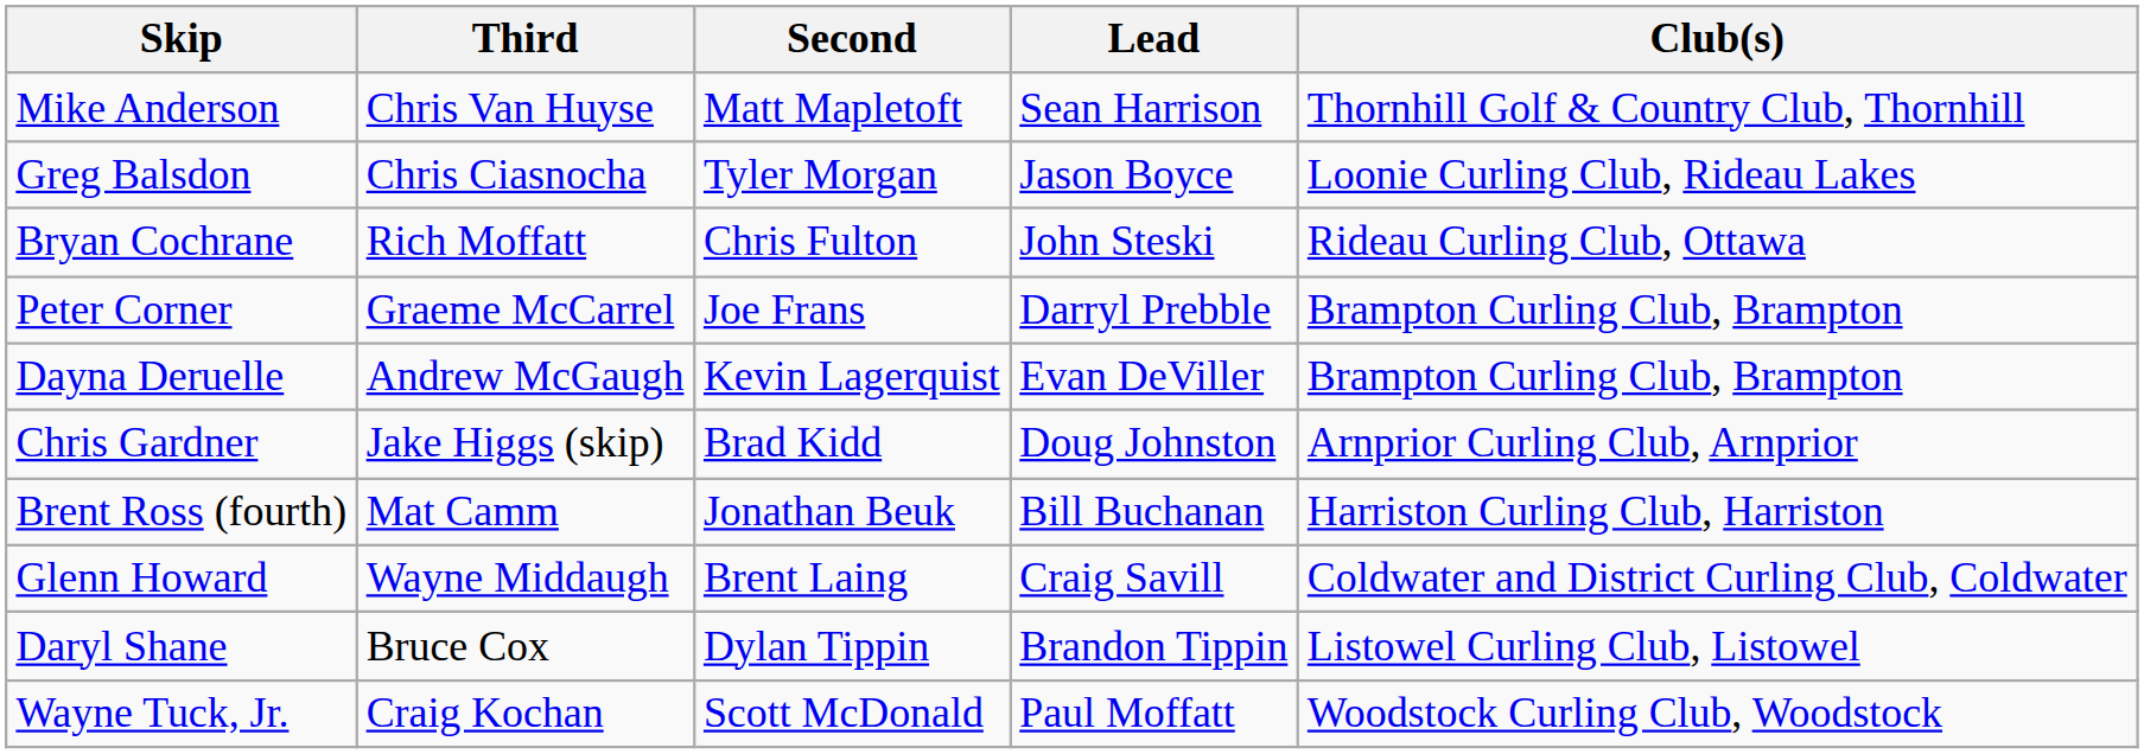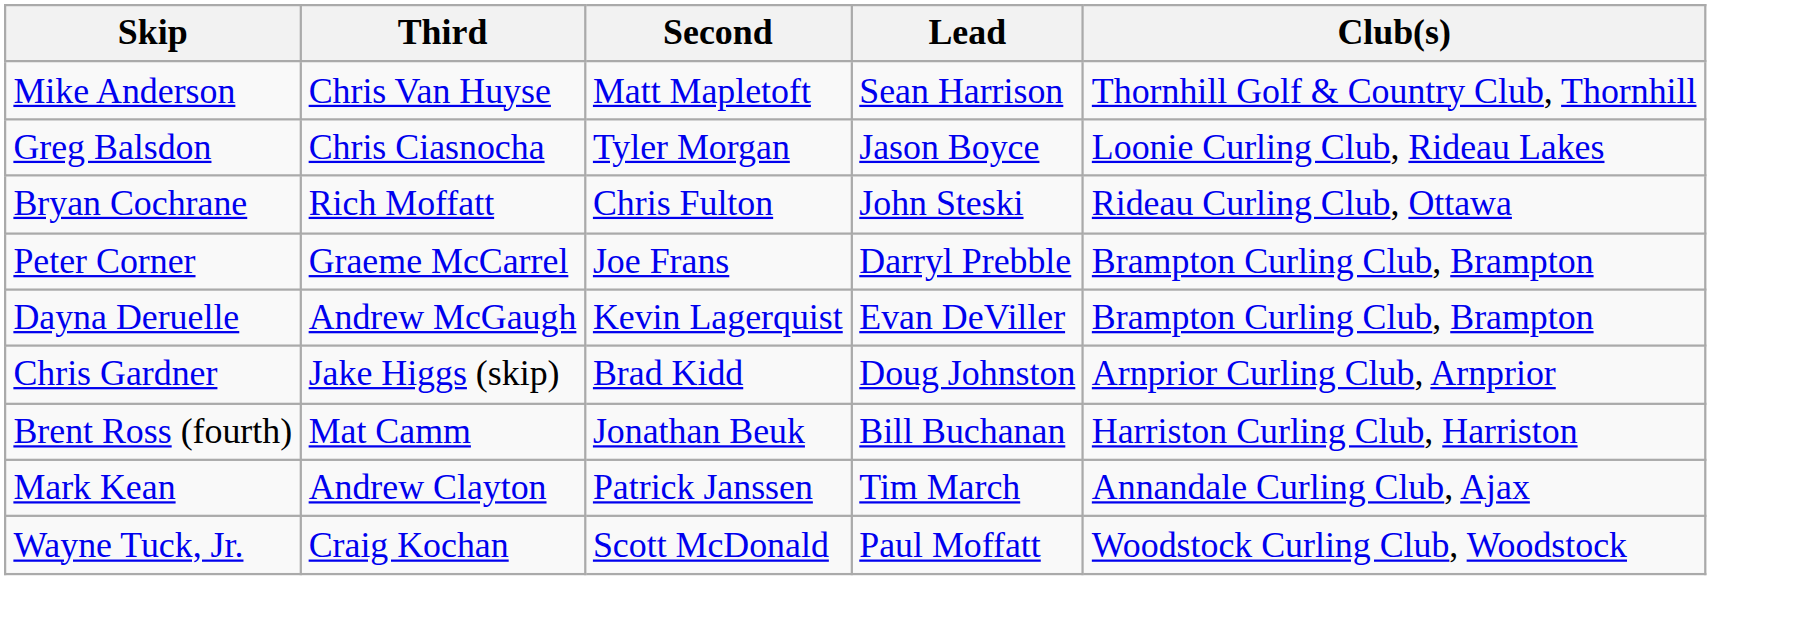- row: Glenn Howard | Wayne Middaugh | Brent Laing | Craig Savill | Coldwater and District Curling Club, Coldwater
+ row: Mark Kean | Andrew Clayton | Patrick Janssen | Tim March | Annandale Curling Club, Ajax
- row: Daryl Shane | Bruce Cox | Dylan Tippin | Brandon Tippin | Listowel Curling Club, Listowel
